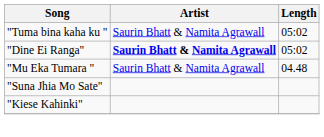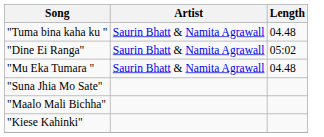"Tuma bina kaha ku " | Length: 05:02 -> 04.48
"Dine Ei Ranga" | Artist: bold -> normal
+ row: "Maalo Mali Bichha"
